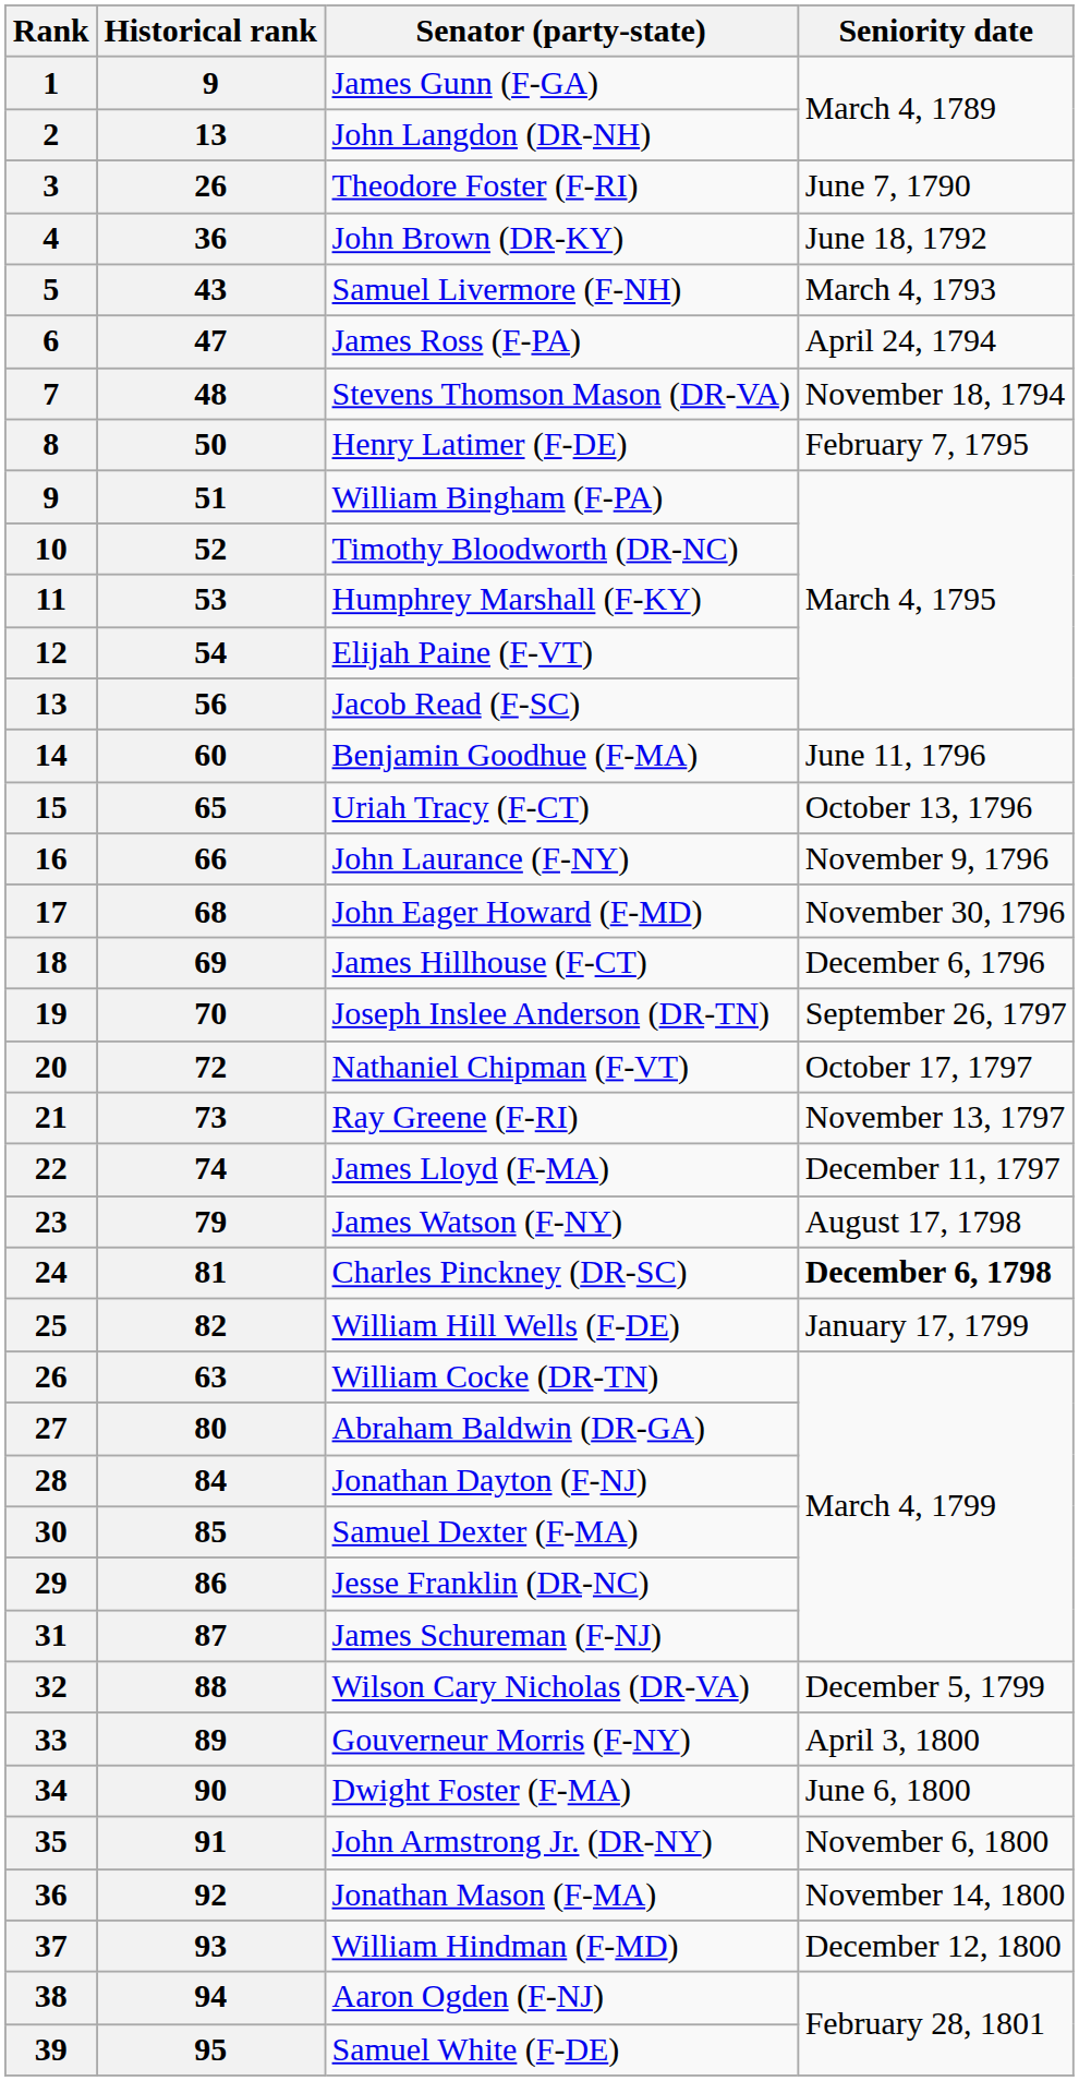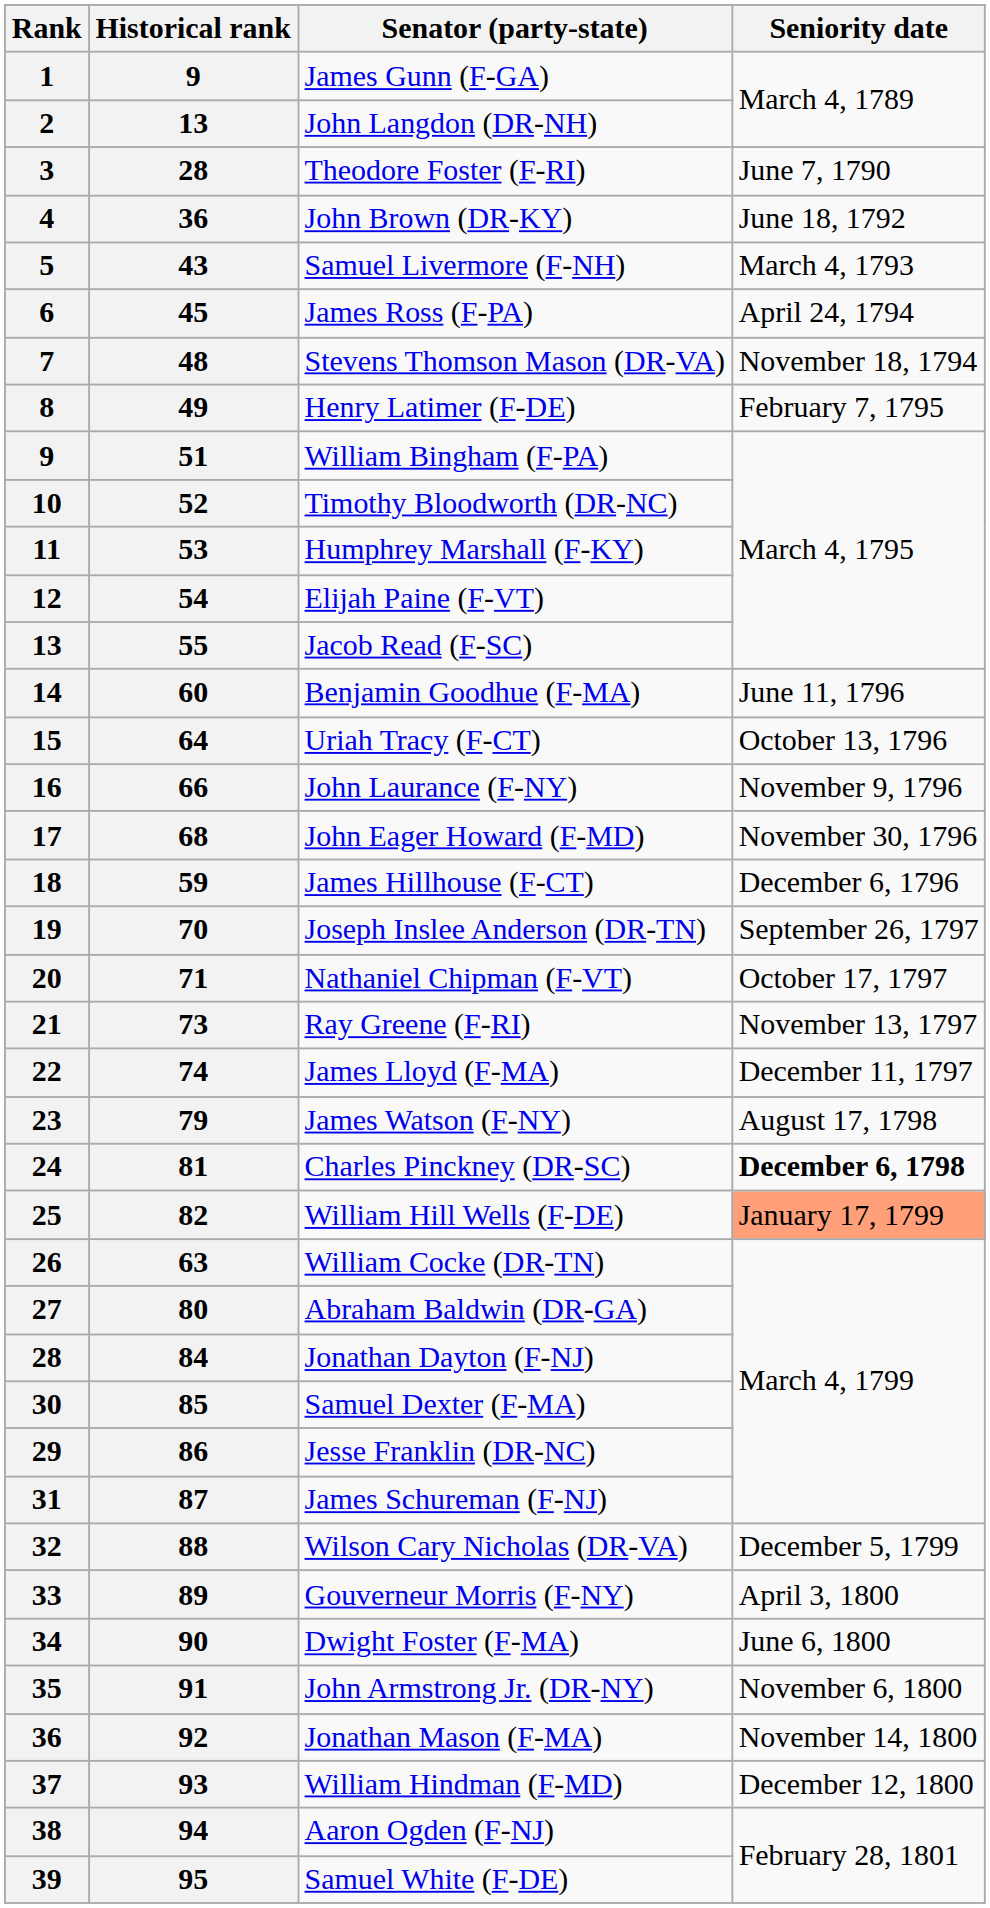Theodore Foster (F-RI) | Historical rank: 26 -> 28
James Ross (F-PA) | Historical rank: 47 -> 45
Henry Latimer (F-DE) | Historical rank: 50 -> 49
Jacob Read (F-SC) | Historical rank: 56 -> 55
Uriah Tracy (F-CT) | Historical rank: 65 -> 64
James Hillhouse (F-CT) | Historical rank: 69 -> 59
Nathaniel Chipman (F-VT) | Historical rank: 72 -> 71
William Hill Wells (F-DE) | Seniority date: no background -> lightsalmon background
